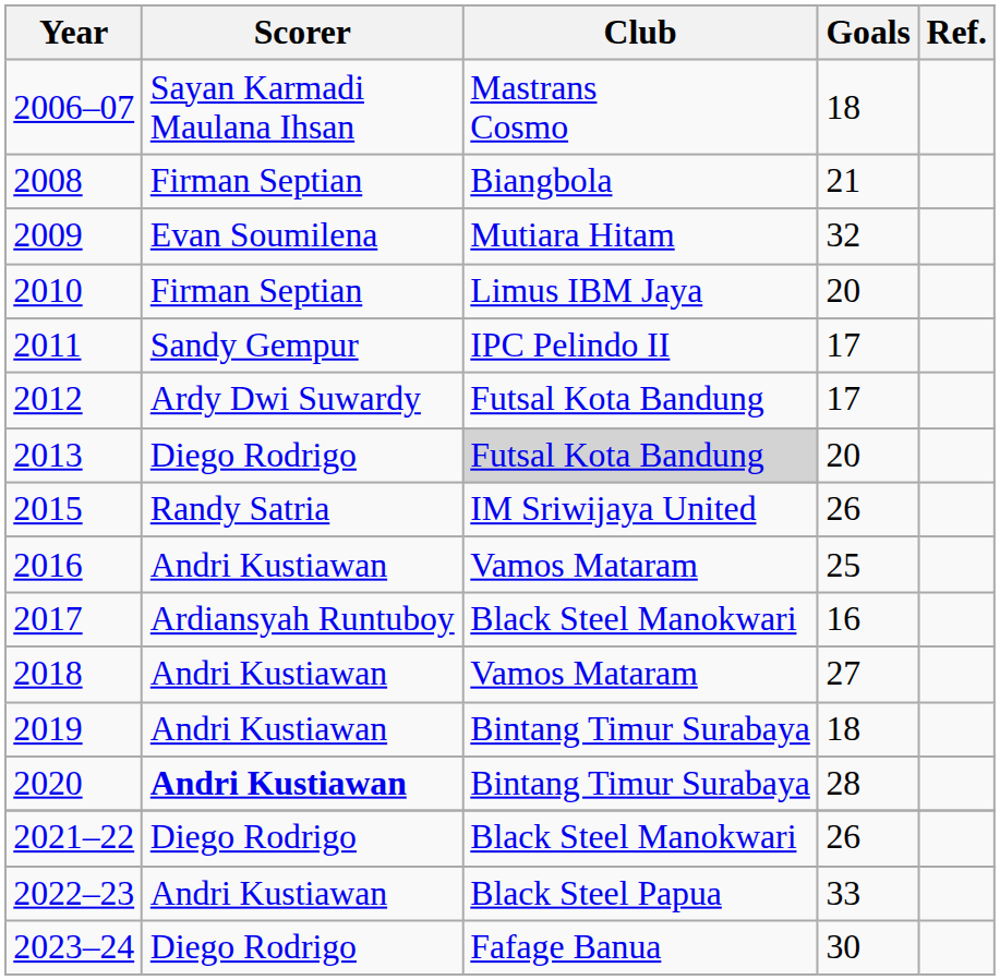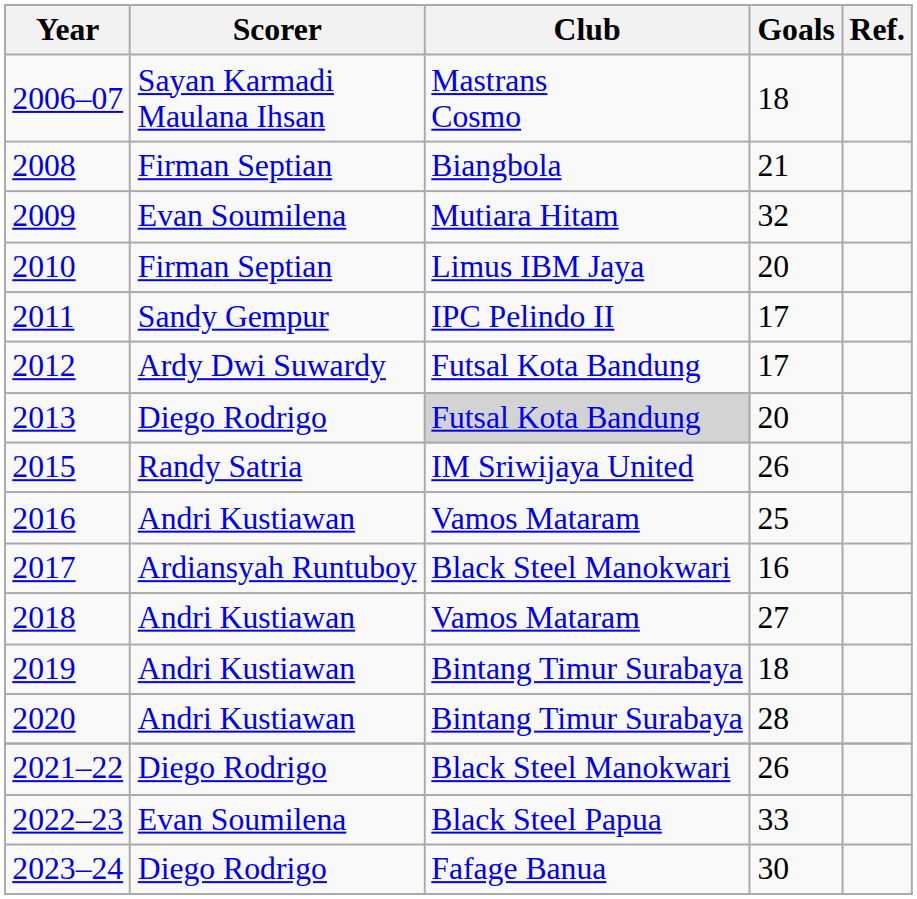2020 | Scorer: bold -> normal
2022–23 | Scorer: Andri Kustiawan -> Evan Soumilena
